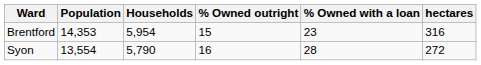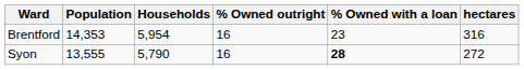Brentford | % Owned outright: 15 -> 16
Syon | Population: 13,554 -> 13,555
Syon | % Owned with a loan: normal -> bold
